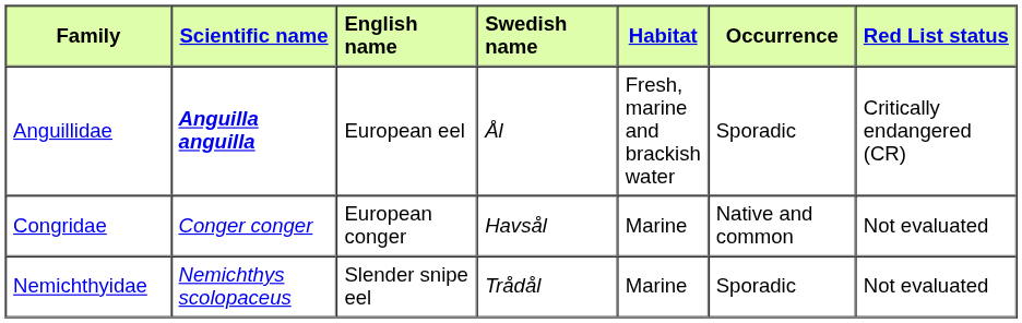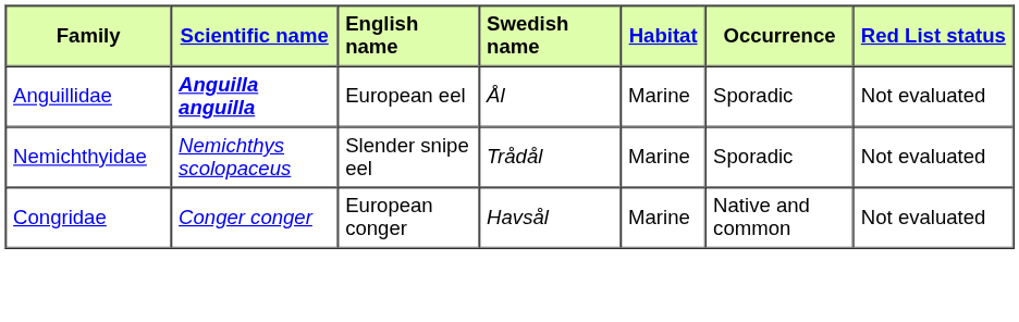Anguillidae | Habitat: Fresh, marine and brackish water -> Marine
Anguillidae | Red List status: Critically endangered (CR) -> Not evaluated
rows swapped: Congridae <-> Nemichthyidae
